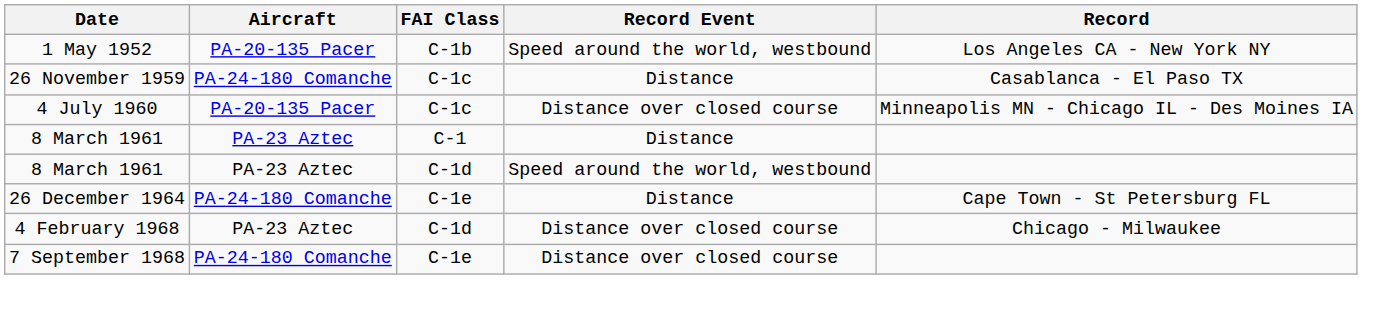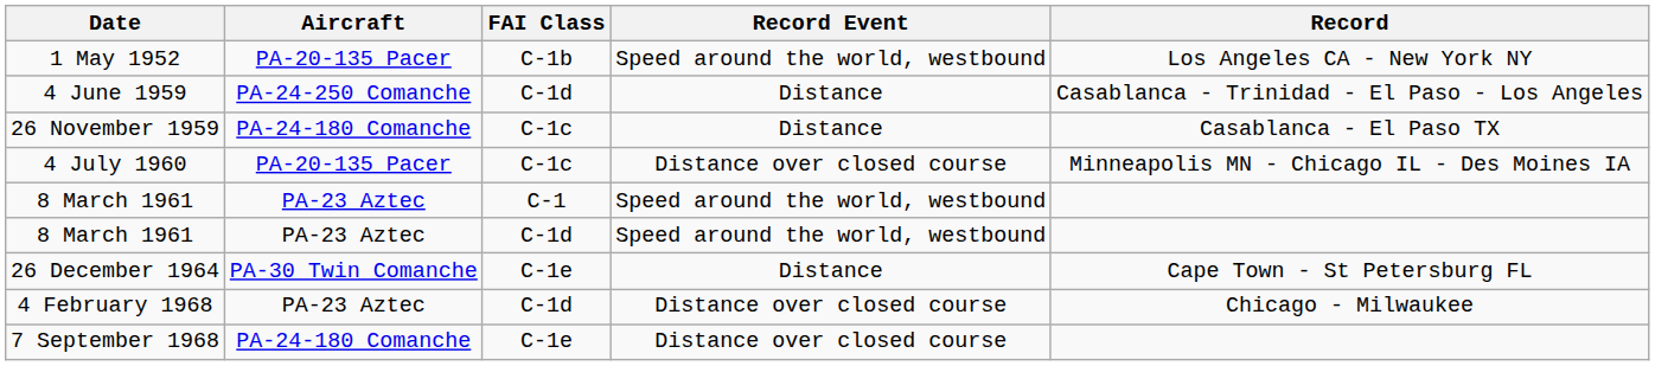+ row: 4 June 1959 | PA-24-250 Comanche | C-1d | Distance | Casablanca - Trinidad - El Paso - Los Angeles
8 March 1961 / C-1 | Record Event: Distance -> Speed around the world, westbound
26 December 1964 | Aircraft: PA-24-180 Comanche -> PA-30 Twin Comanche
